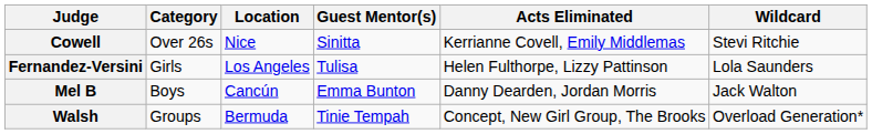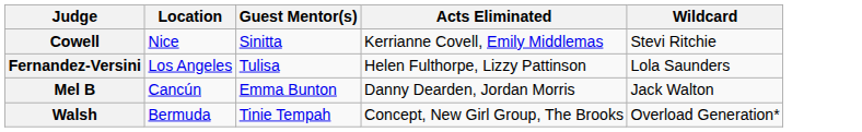- column: Category | Over 26s | Girls | Boys | Groups
